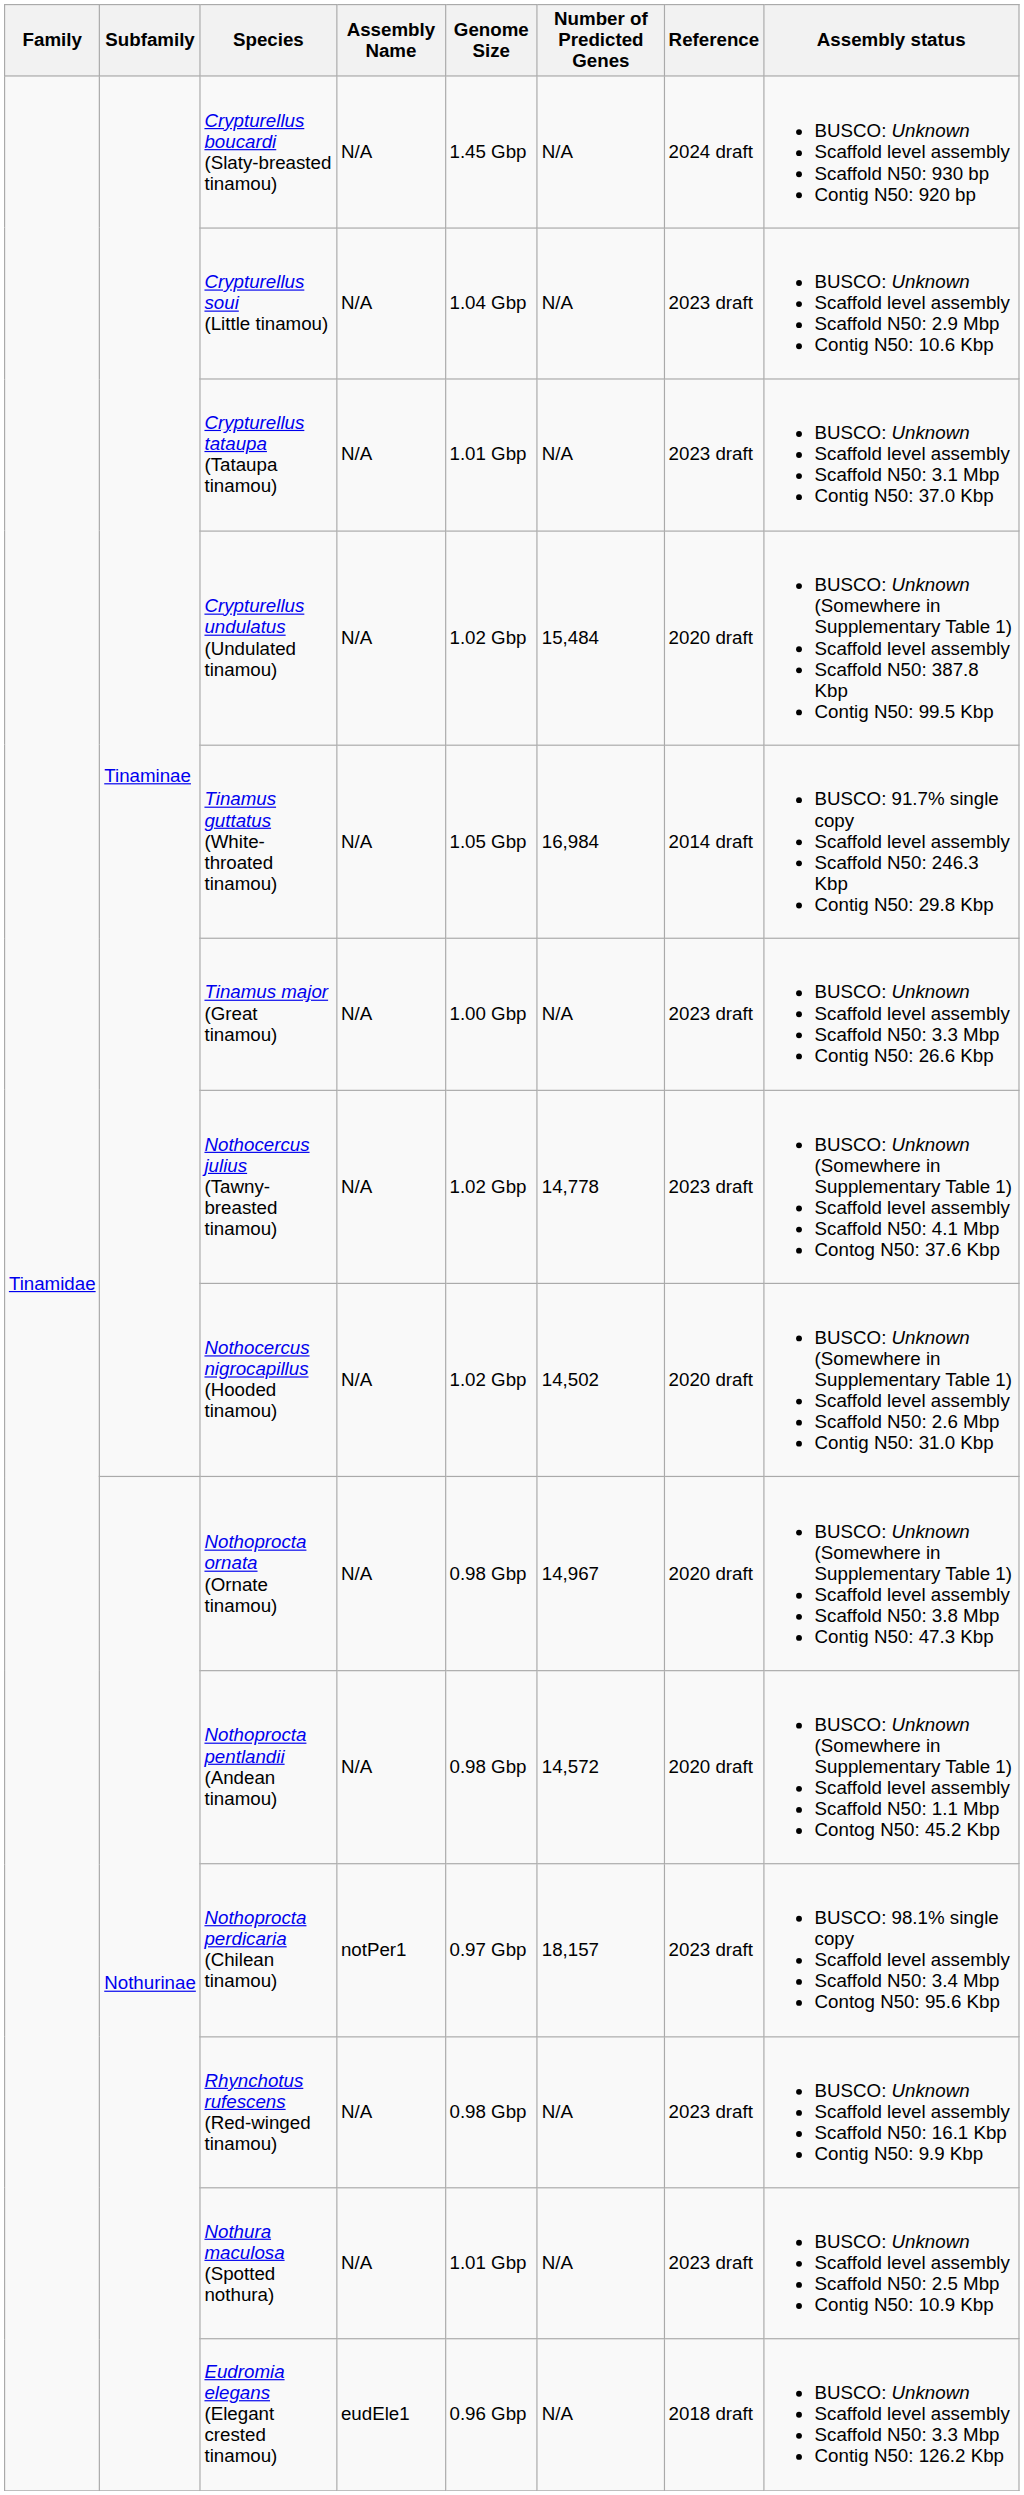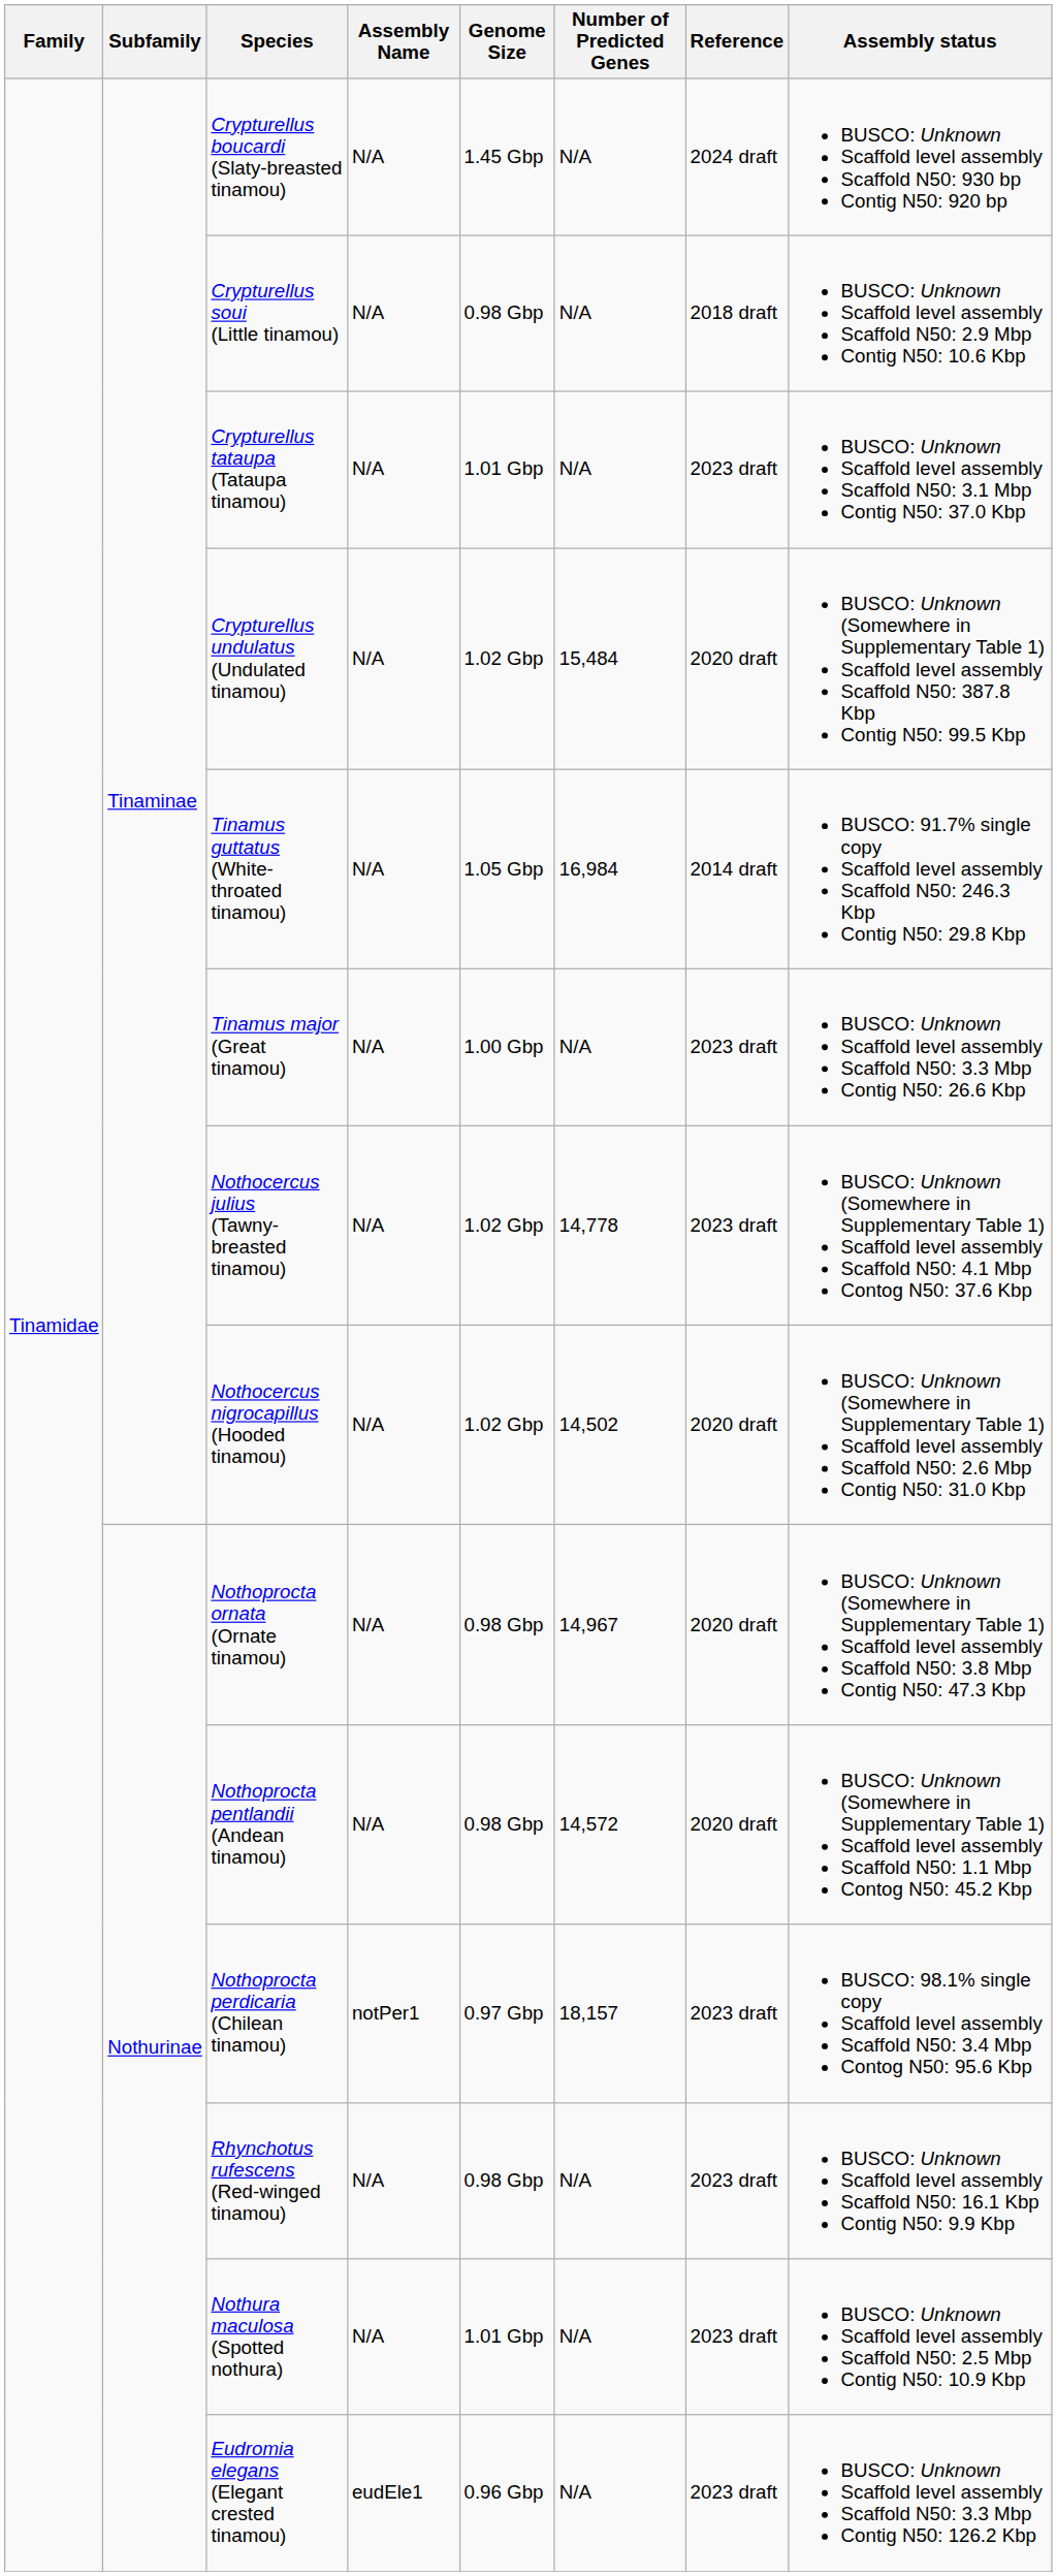Crypturellus soui (Little tinamou) | Genome Size: 1.04 Gbp -> 0.98 Gbp
Crypturellus soui (Little tinamou) | Reference: 2023 draft -> 2018 draft
Eudromia elegans (Elegant crested tinamou) | Reference: 2018 draft -> 2023 draft
